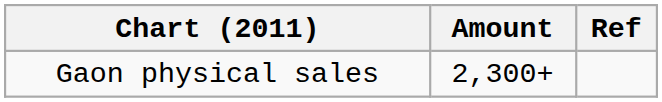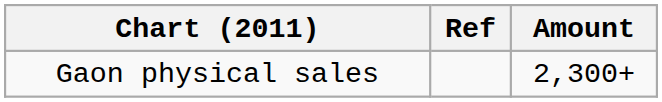columns swapped: Amount <-> Ref
